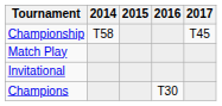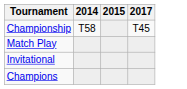- column: 2016 | T30
